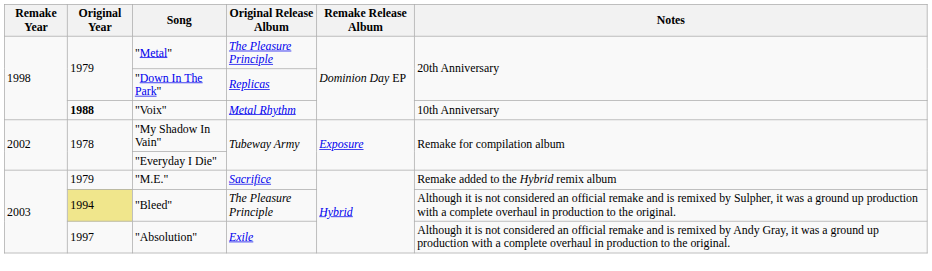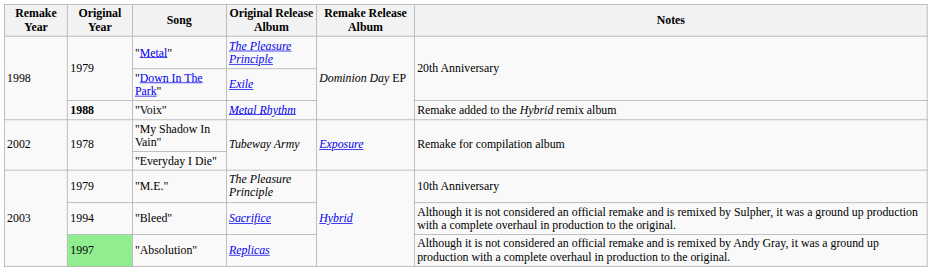"Down In The Park" | Original Release Album: Replicas -> Exile
"Voix" | Notes: 10th Anniversary -> Remake added to the Hybrid remix album
"M.E." | Original Release Album: Sacrifice -> The Pleasure Principle
"M.E." | Notes: Remake added to the Hybrid remix album -> 10th Anniversary
"Bleed" | Original Year: khaki background -> no background
"Bleed" | Original Release Album: The Pleasure Principle -> Sacrifice
"Absolution" | Original Year: no background -> lightgreen background
"Absolution" | Original Release Album: Exile -> Replicas
